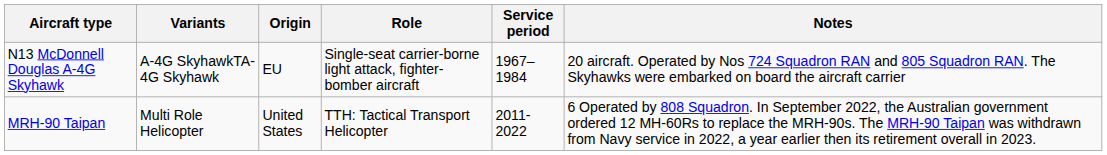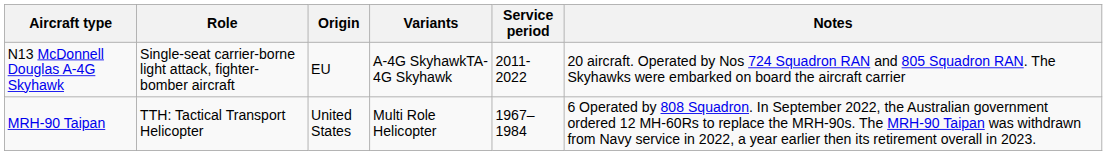columns swapped: Variants <-> Role
N13 McDonnell Douglas A-4G Skyhawk | Service period: 1967–1984 -> 2011-2022
MRH-90 Taipan | Service period: 2011-2022 -> 1967–1984
